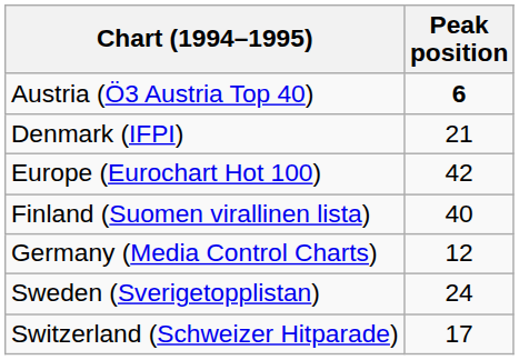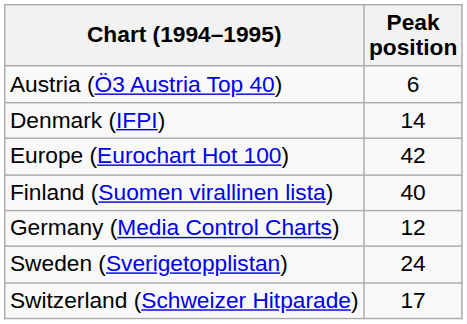Austria (Ö3 Austria Top 40) | Peak position: bold -> normal
Denmark (IFPI) | Peak position: 21 -> 14
